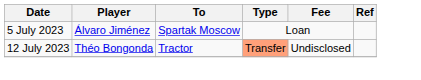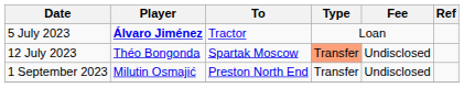5 July 2023 | Player: normal -> bold
5 July 2023 | To: Spartak Moscow -> Tractor
12 July 2023 | To: Tractor -> Spartak Moscow
+ row: 1 September 2023 | Milutin Osmajić | Preston North End | Transfer | Undisclosed
